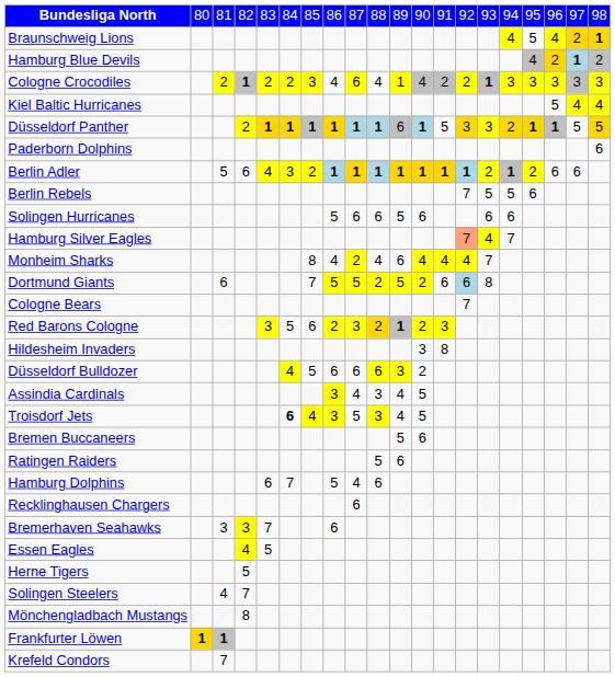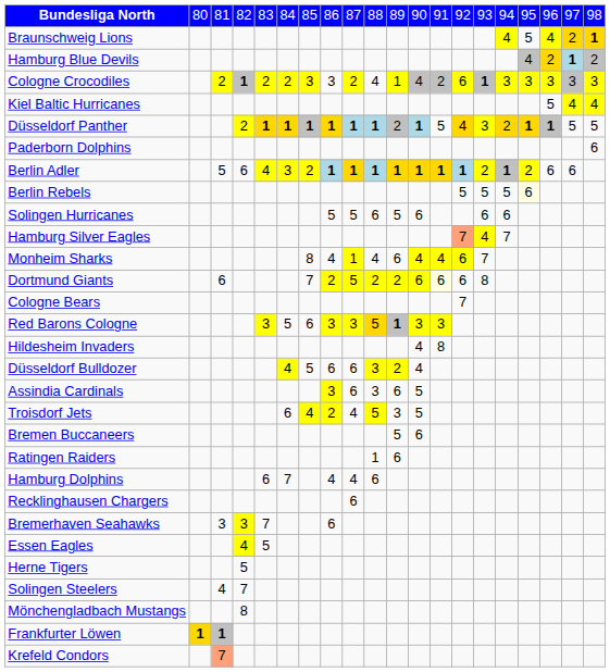Cologne Crocodiles | column 8: 4 -> 3
Cologne Crocodiles | column 9: 6 -> 2
Cologne Crocodiles | column 14: 2 -> 6
Düsseldorf Panther | column 11: 6 -> 2
Düsseldorf Panther | column 14: 3 -> 4
Düsseldorf Panther | column 20: gold background -> no background
Berlin Rebels | column 14: 7 -> 5
Berlin Rebels | column 17: no background -> lightyellow background
Solingen Hurricanes | column 9: 6 -> 5
Monheim Sharks | column 9: 2 -> 1
Monheim Sharks | column 14: 4 -> 6
Dortmund Giants | column 8: 5 -> 2
Dortmund Giants | column 11: 5 -> 2
Dortmund Giants | column 12: 2 -> 6
Dortmund Giants | column 13: no background -> lightyellow background
Dortmund Giants | column 14: lightblue background -> no background
Red Barons Cologne | column 8: 2 -> 3
Red Barons Cologne | column 10: 2 -> 5
Red Barons Cologne | column 12: 2 -> 3
Hildesheim Invaders | column 12: 3 -> 4
Düsseldorf Bulldozer | column 10: 6 -> 3
Düsseldorf Bulldozer | column 11: 3 -> 2
Düsseldorf Bulldozer | column 12: 2 -> 4
Assindia Cardinals | column 9: 4 -> 6
Assindia Cardinals | column 11: 4 -> 6
Troisdorf Jets | column 6: bold -> normal
Troisdorf Jets | column 8: 3 -> 2
Troisdorf Jets | column 9: 5 -> 4
Troisdorf Jets | column 10: 3 -> 5
Troisdorf Jets | column 11: 4 -> 3
Ratingen Raiders | column 10: 5 -> 1
Hamburg Dolphins | column 8: 5 -> 4
Krefeld Condors | column 3: no background -> lightsalmon background
